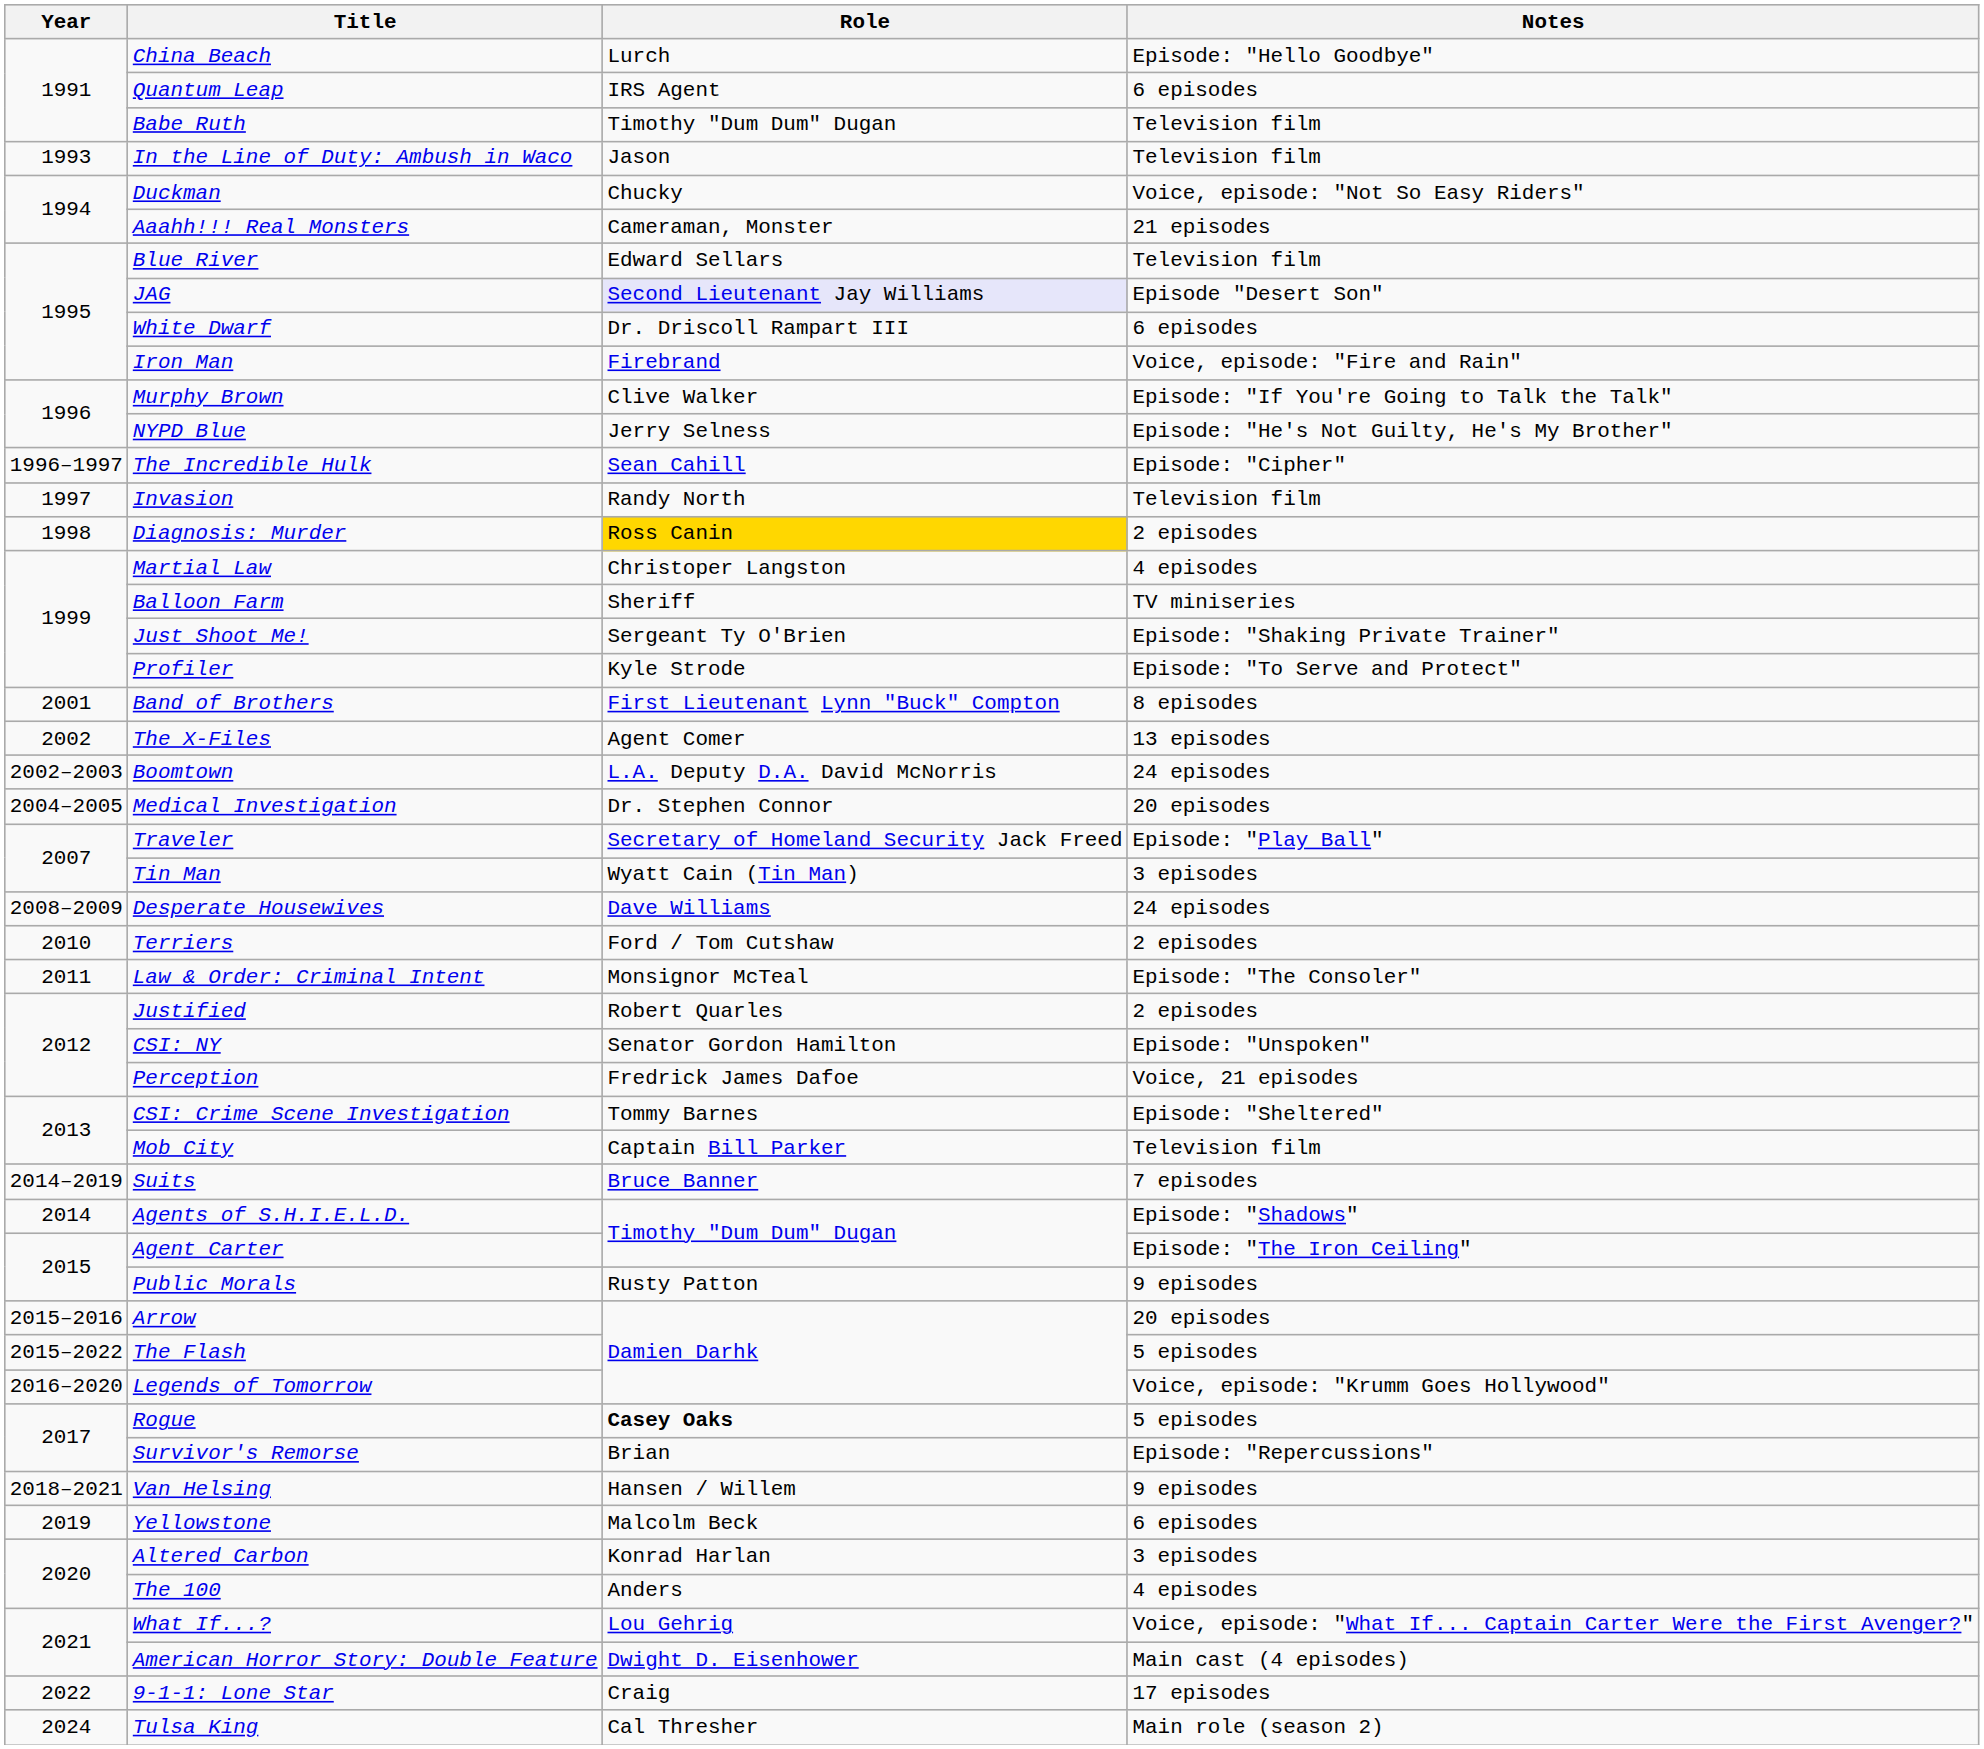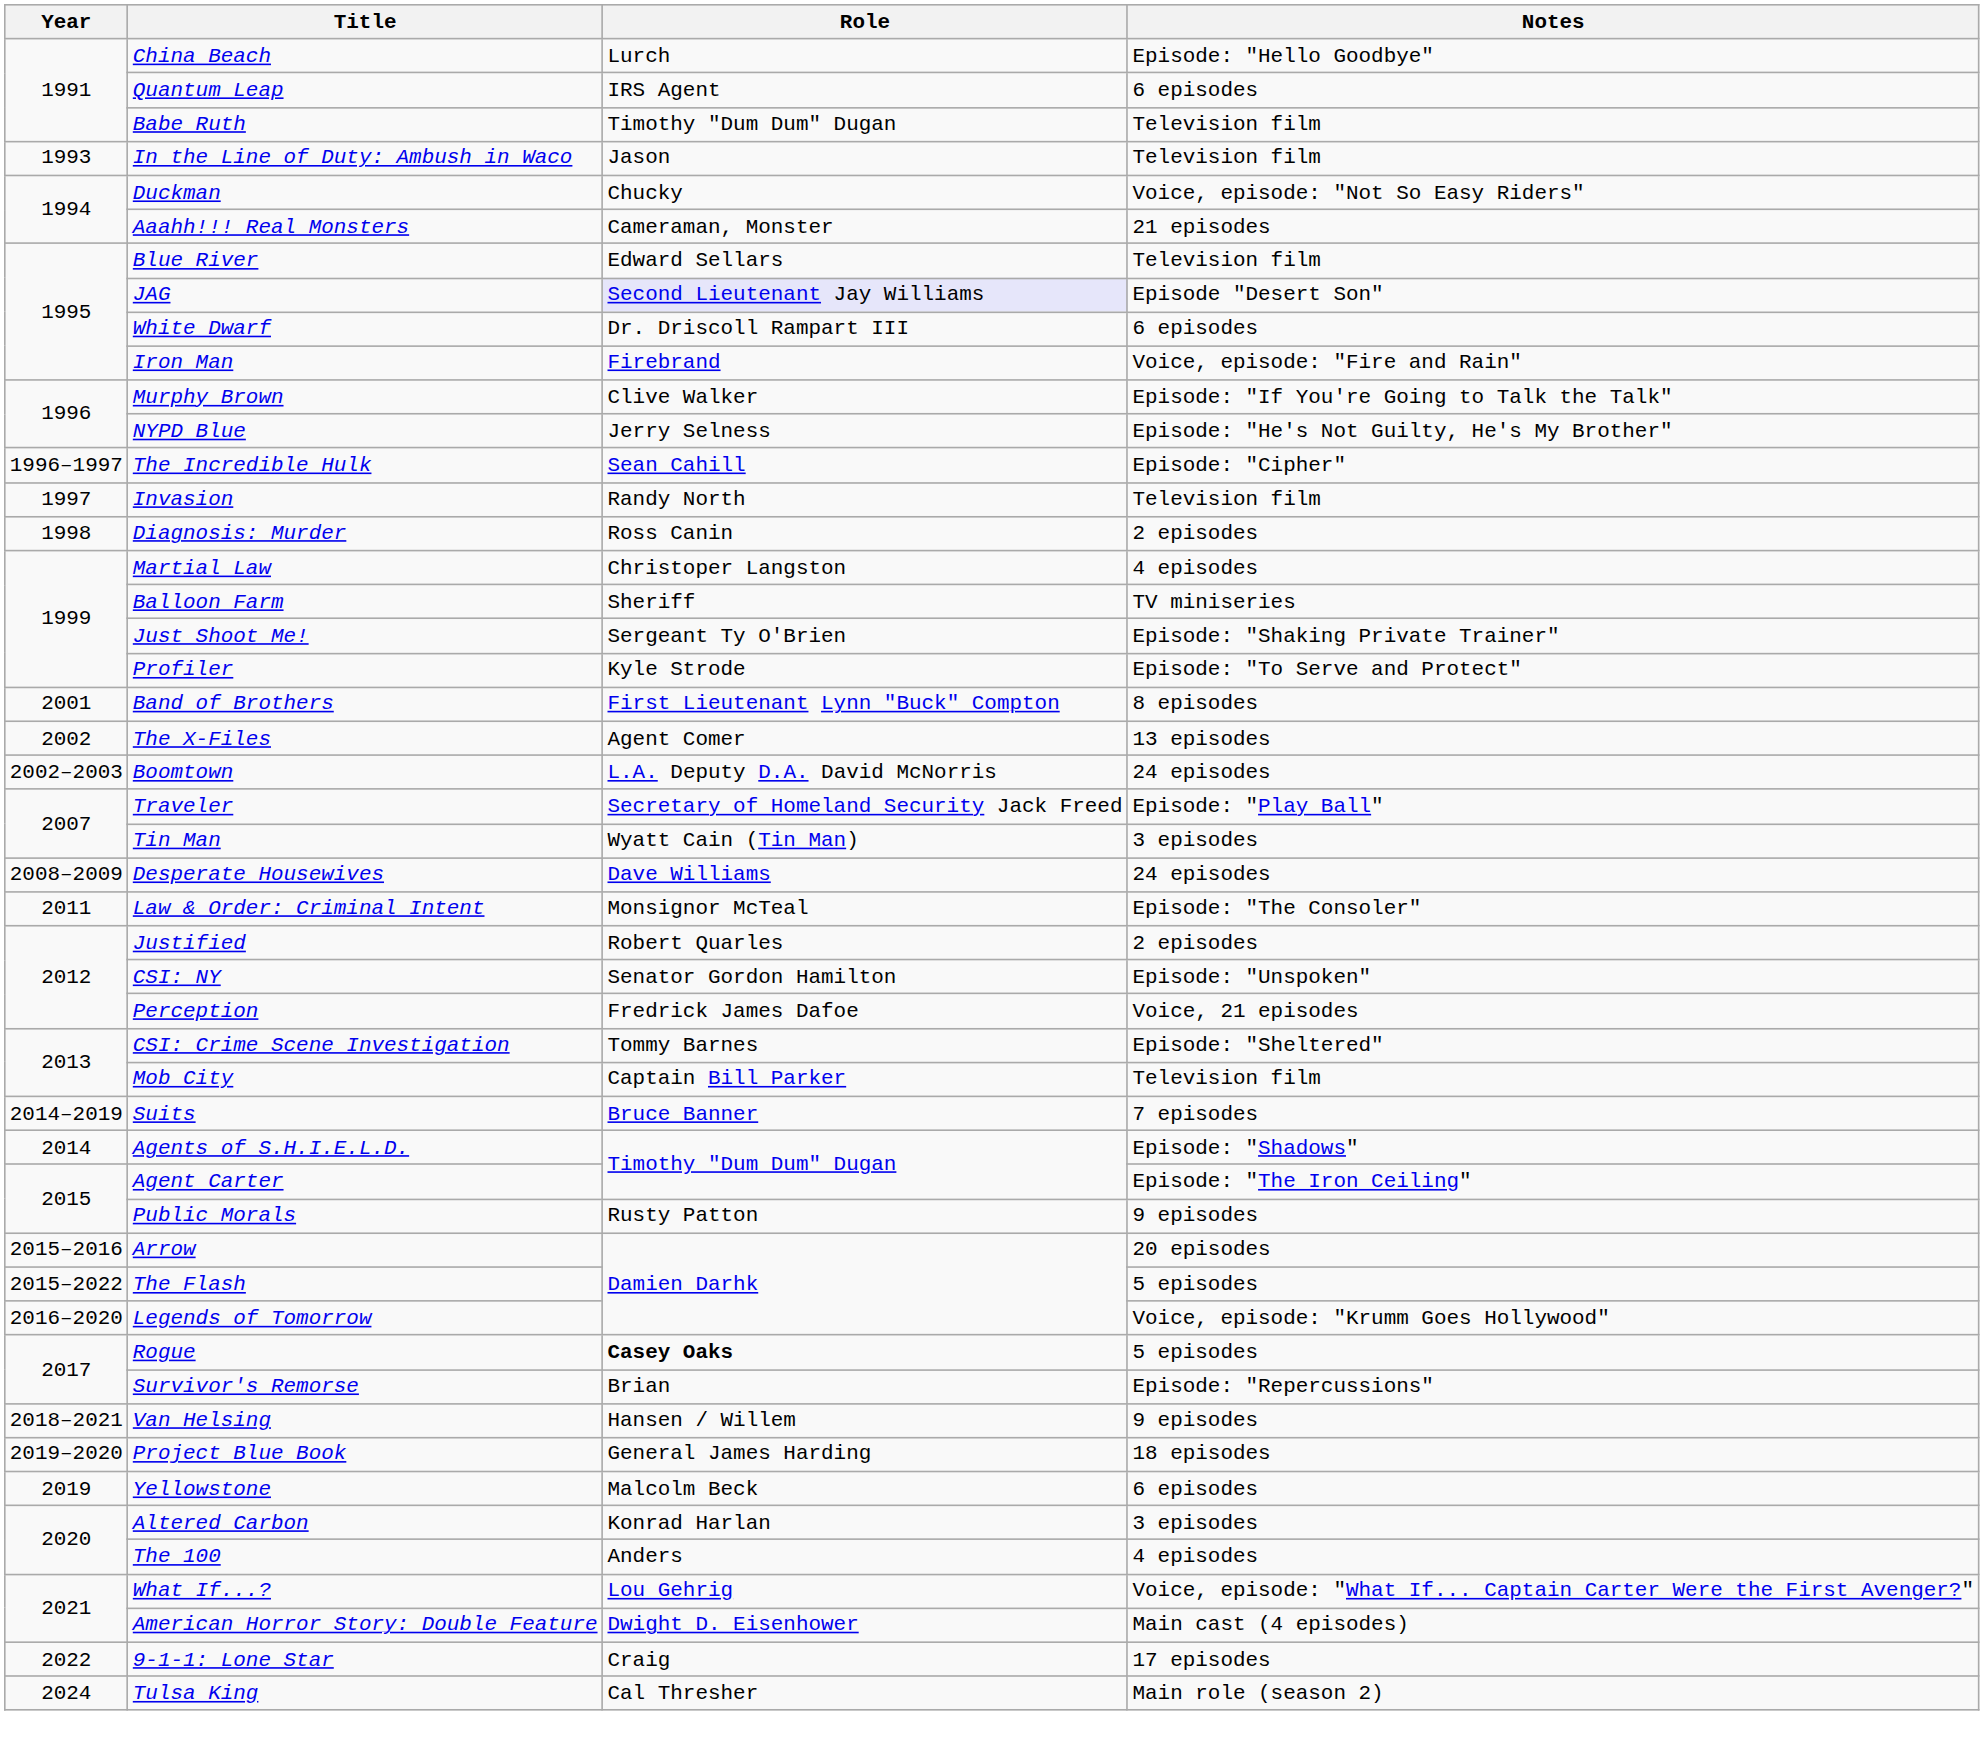Diagnosis: Murder | Role: gold background -> no background
- row: 2004–2005 | Medical Investigation | Dr. Stephen Connor | 20 episodes
- row: 2010 | Terriers | Ford / Tom Cutshaw | 2 episodes
+ row: 2019–2020 | Project Blue Book | General James Harding | 18 episodes
